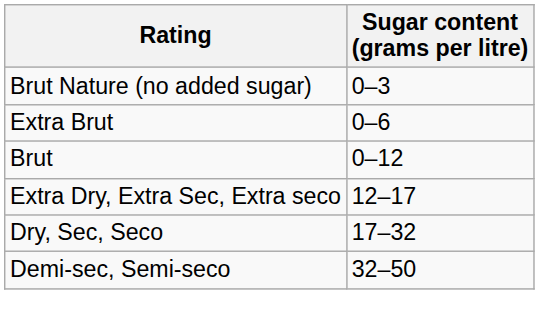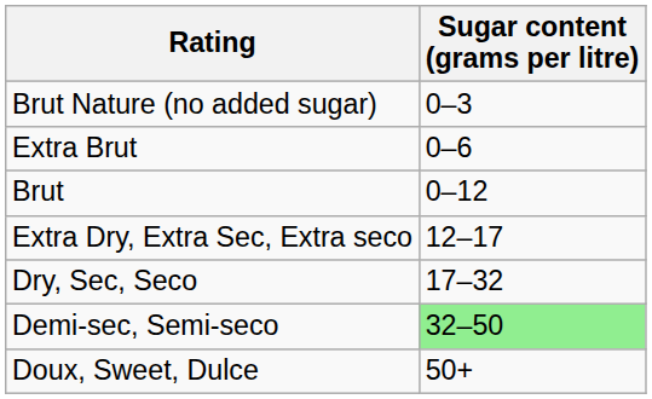Demi-sec, Semi-seco | Sugar content (grams per litre): no background -> lightgreen background
+ row: Doux, Sweet, Dulce | 50+
